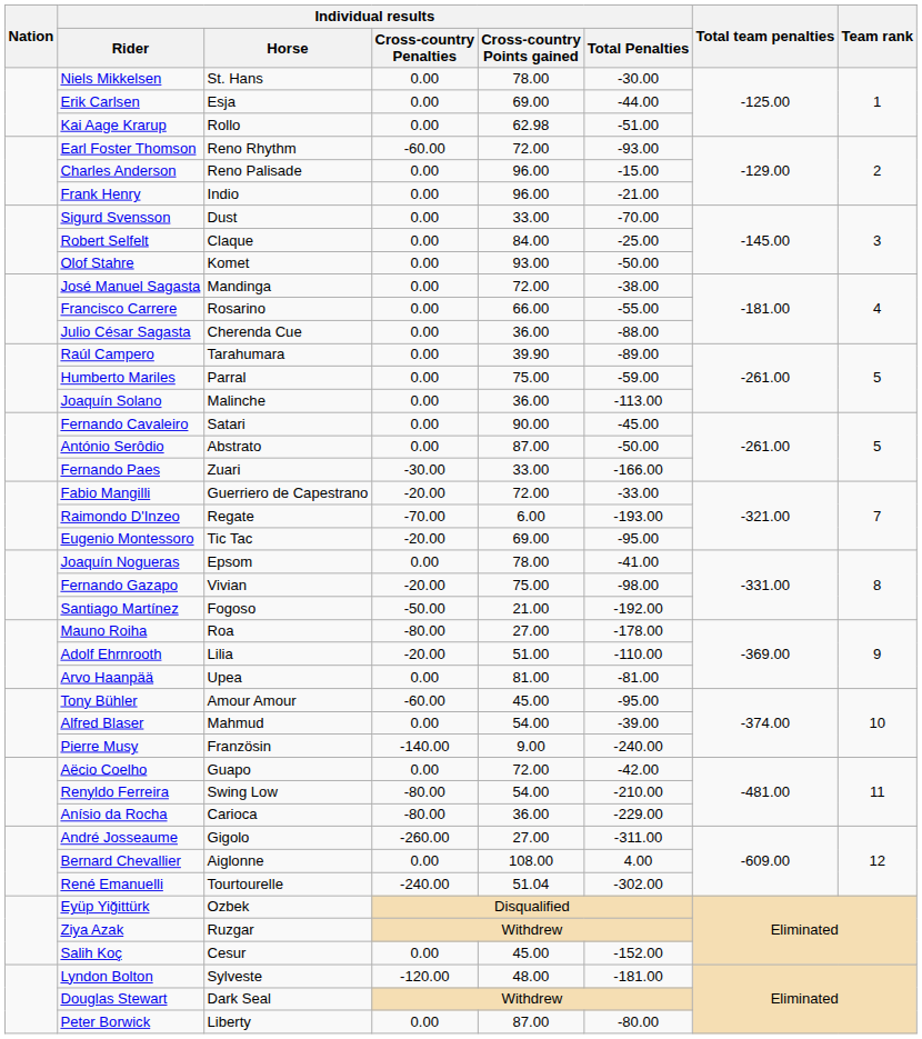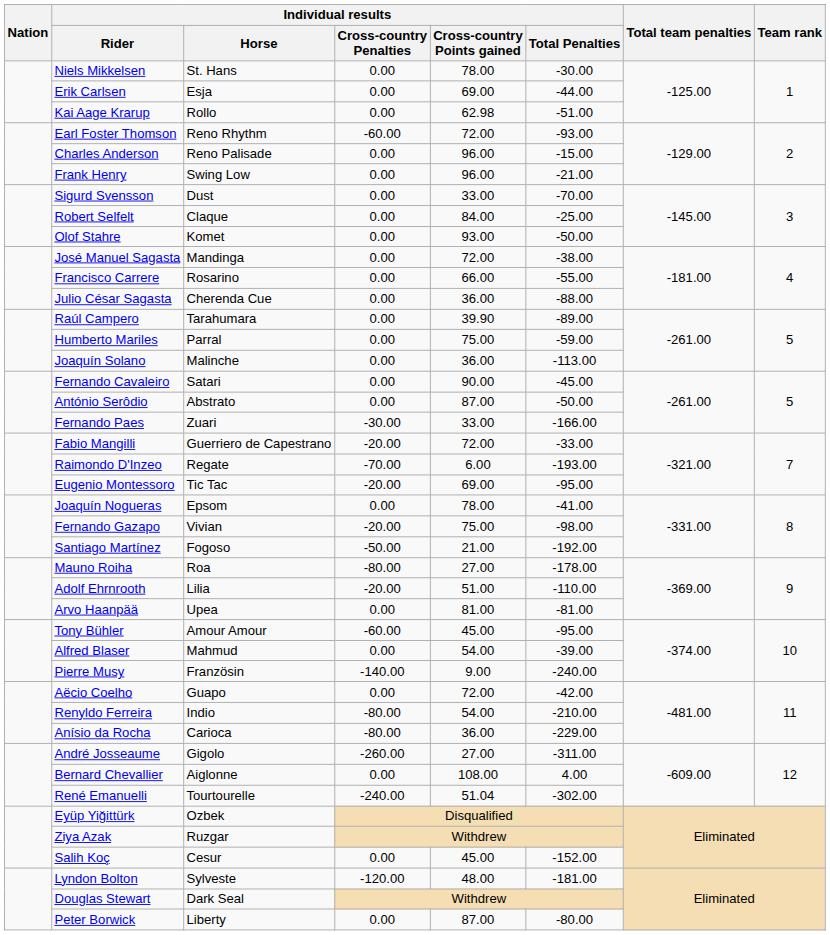Frank Henry | Individual results / Horse: Indio -> Swing Low
Renyldo Ferreira | Individual results / Horse: Swing Low -> Indio
